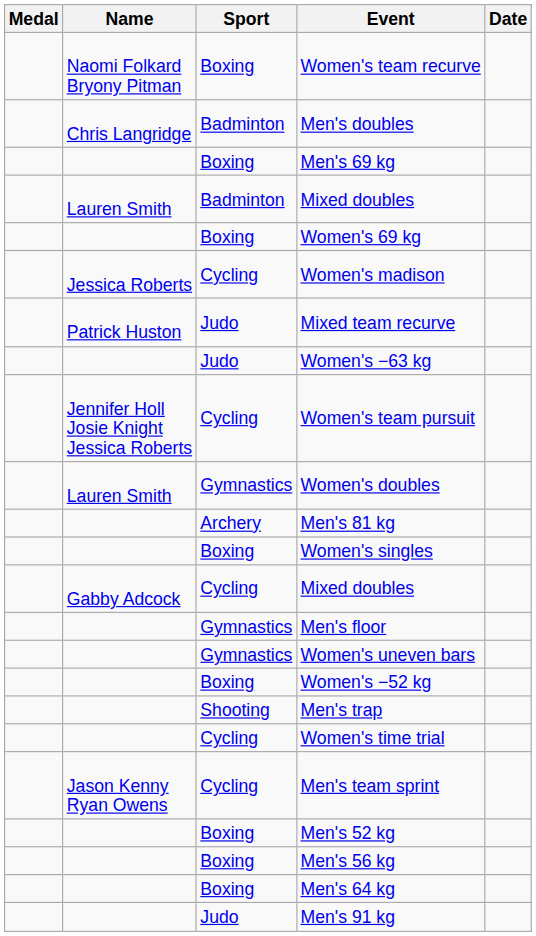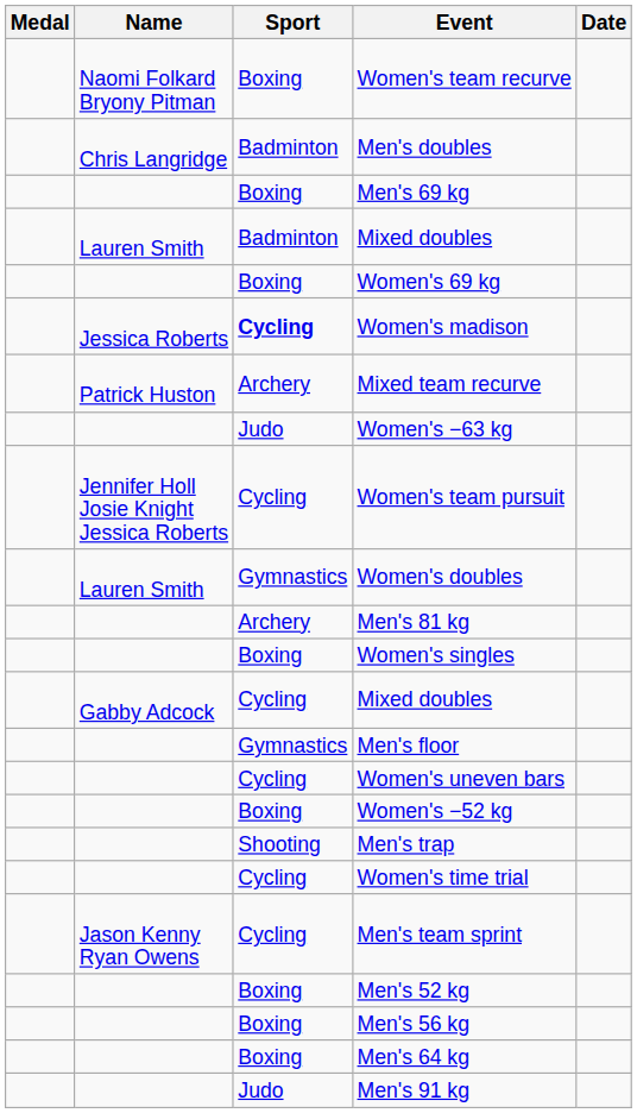Women's madison | Sport: normal -> bold
Mixed team recurve | Sport: Judo -> Archery
Women's uneven bars | Sport: Gymnastics -> Cycling
